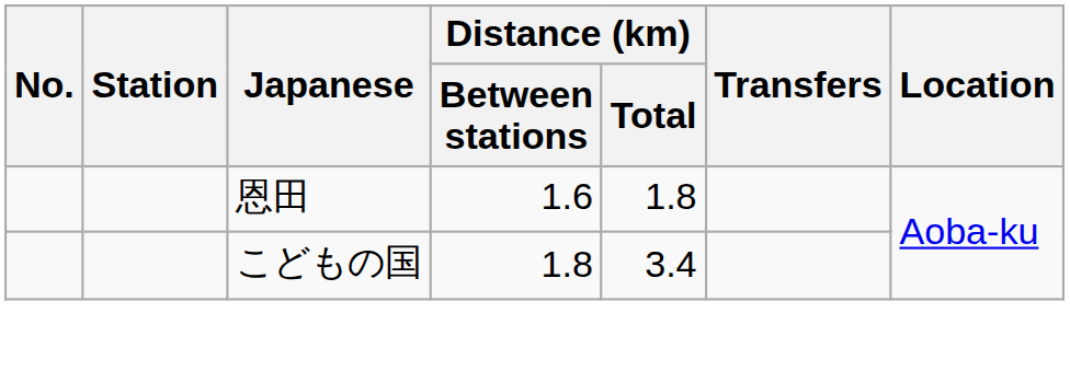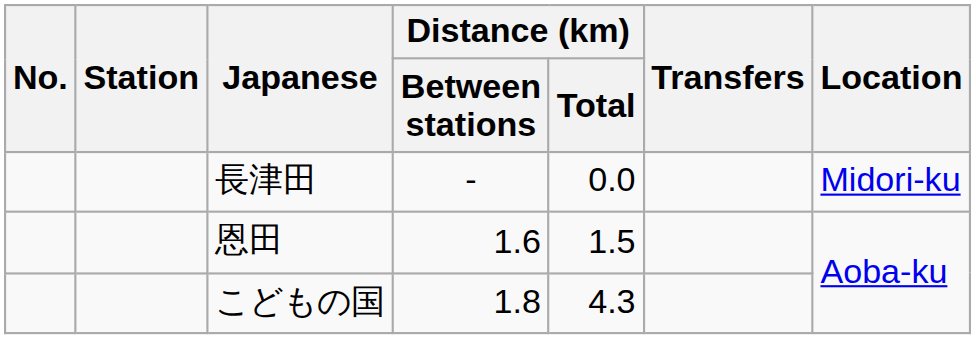+ row: 長津田 | - | 0.0 | Midori-ku
恩田 | Distance (km) / Total: 1.8 -> 1.5
こどもの国 | Distance (km) / Total: 3.4 -> 4.3
